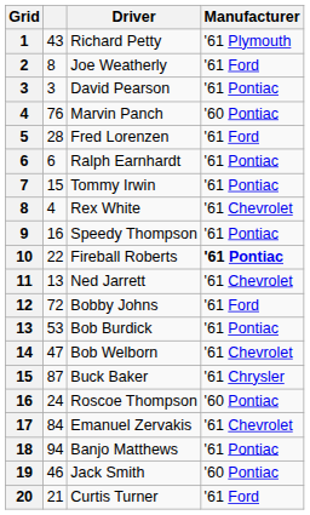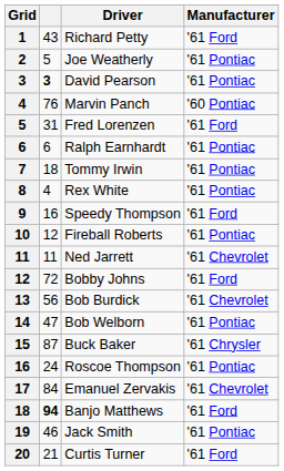Richard Petty | Manufacturer: '61 Plymouth -> '61 Ford
Joe Weatherly | column 2: 8 -> 5
Joe Weatherly | Manufacturer: '61 Ford -> '61 Pontiac
David Pearson | column 2: normal -> bold
Fred Lorenzen | column 2: 28 -> 31
Tommy Irwin | column 2: 15 -> 18
Rex White | Manufacturer: '61 Chevrolet -> '61 Pontiac
Speedy Thompson | Manufacturer: '61 Pontiac -> '61 Ford
Fireball Roberts | column 2: 22 -> 12
Fireball Roberts | Manufacturer: bold -> normal
Ned Jarrett | column 2: 13 -> 11
Bob Burdick | column 2: 53 -> 56
Bob Burdick | Manufacturer: '61 Pontiac -> '61 Chevrolet
Bob Welborn | Manufacturer: '61 Chevrolet -> '61 Pontiac
Roscoe Thompson | Manufacturer: '60 Pontiac -> '61 Pontiac
Banjo Matthews | column 2: normal -> bold
Banjo Matthews | Manufacturer: '61 Pontiac -> '61 Ford
Jack Smith | Manufacturer: '60 Pontiac -> '61 Pontiac
